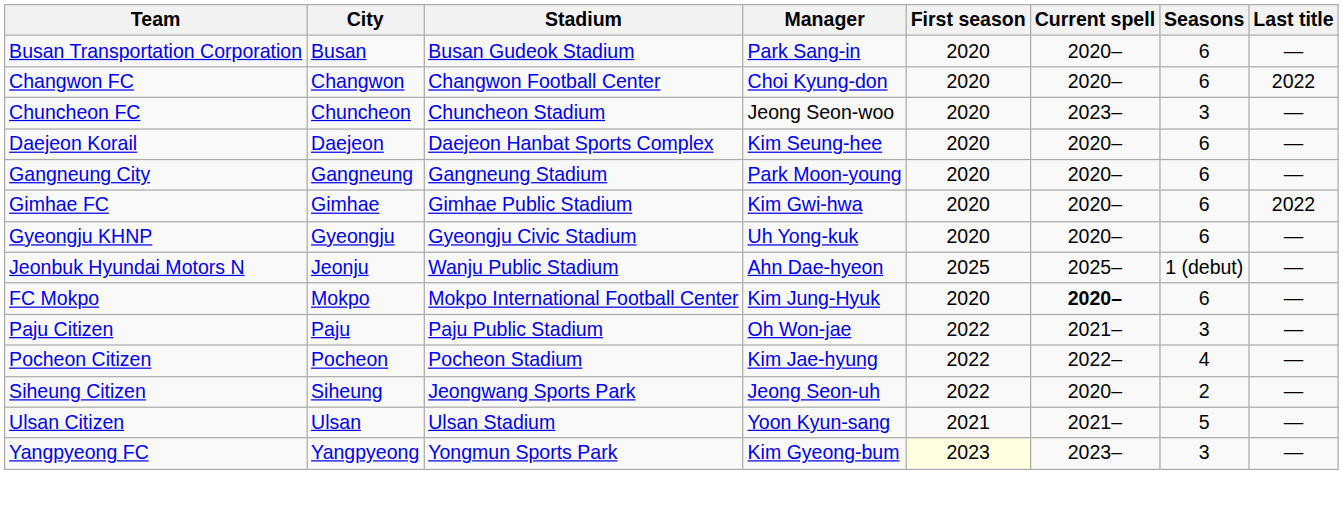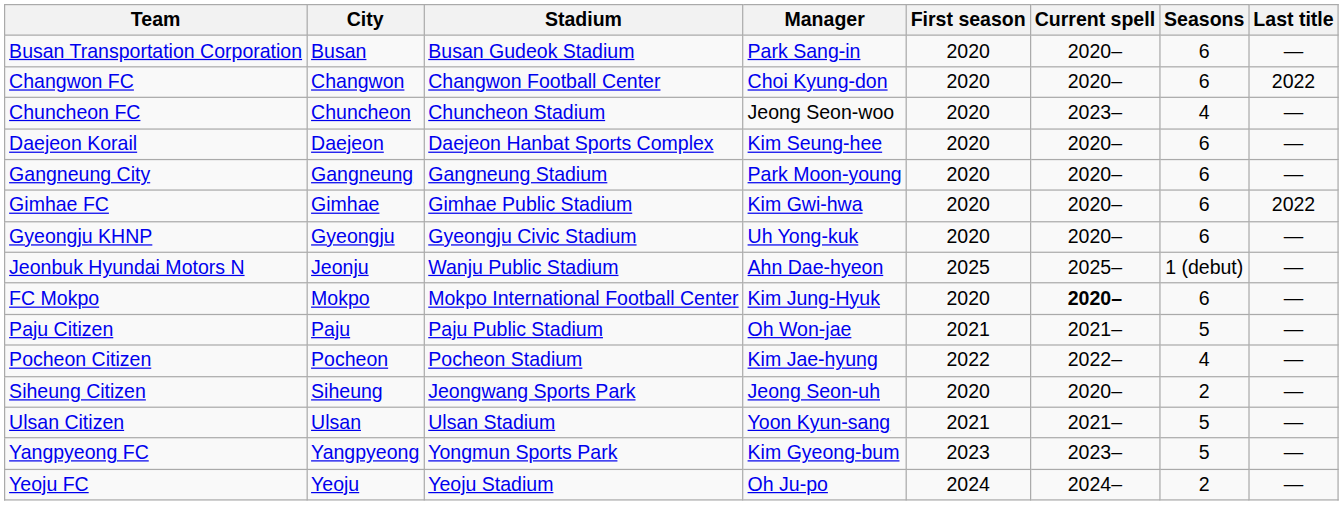Chuncheon FC | Seasons: 3 -> 4
Paju Citizen | First season: 2022 -> 2021
Paju Citizen | Seasons: 3 -> 5
Siheung Citizen | First season: 2022 -> 2020
Yangpyeong FC | First season: lightyellow background -> no background
Yangpyeong FC | Seasons: 3 -> 5
+ row: Yeoju FC | Yeoju | Yeoju Stadium | Oh Ju-po | 2024 | 2024– | 2 | —
